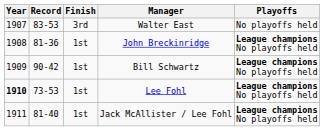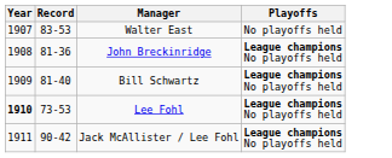- column: Finish | 3rd | 1st | 1st | 1st | 1st
Bill Schwartz | Record: 90-42 -> 81-40
Jack McAllister / Lee Fohl | Record: 81-40 -> 90-42
